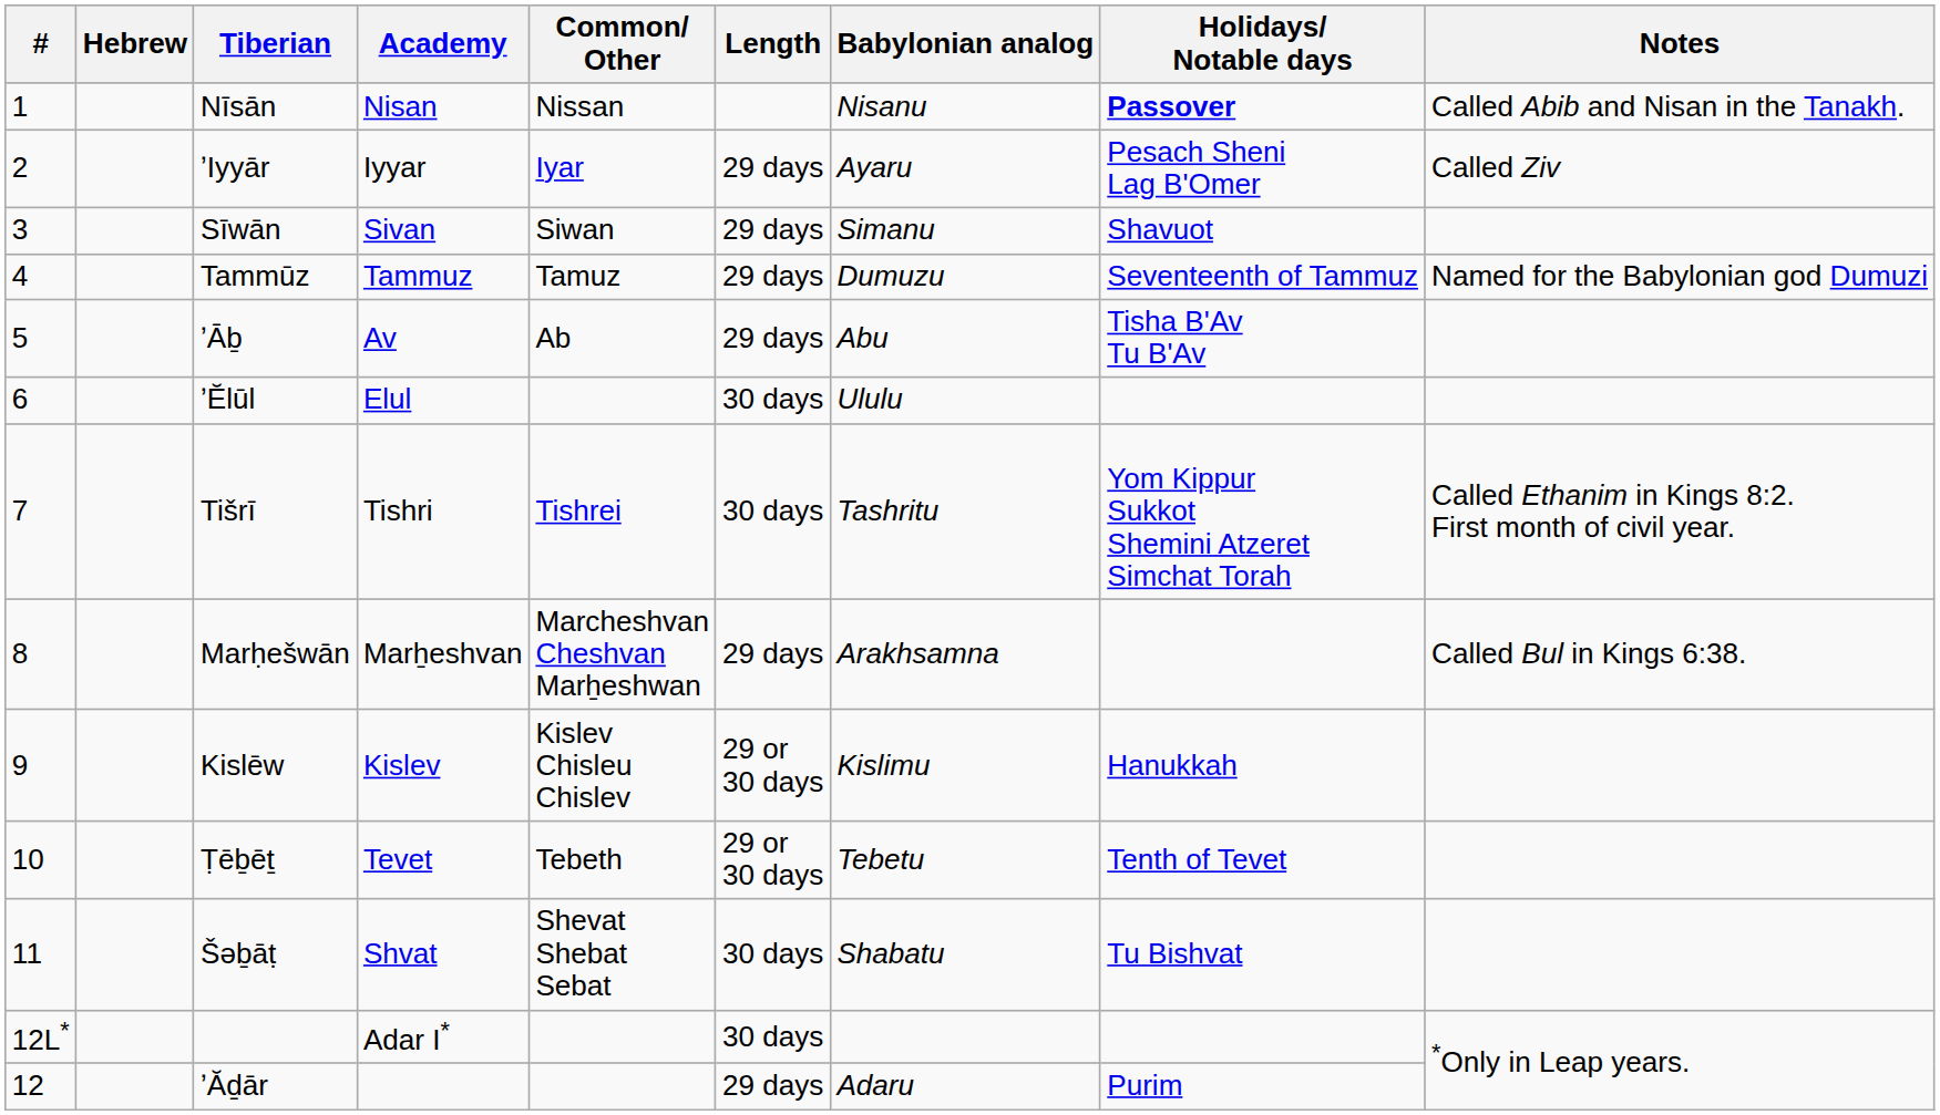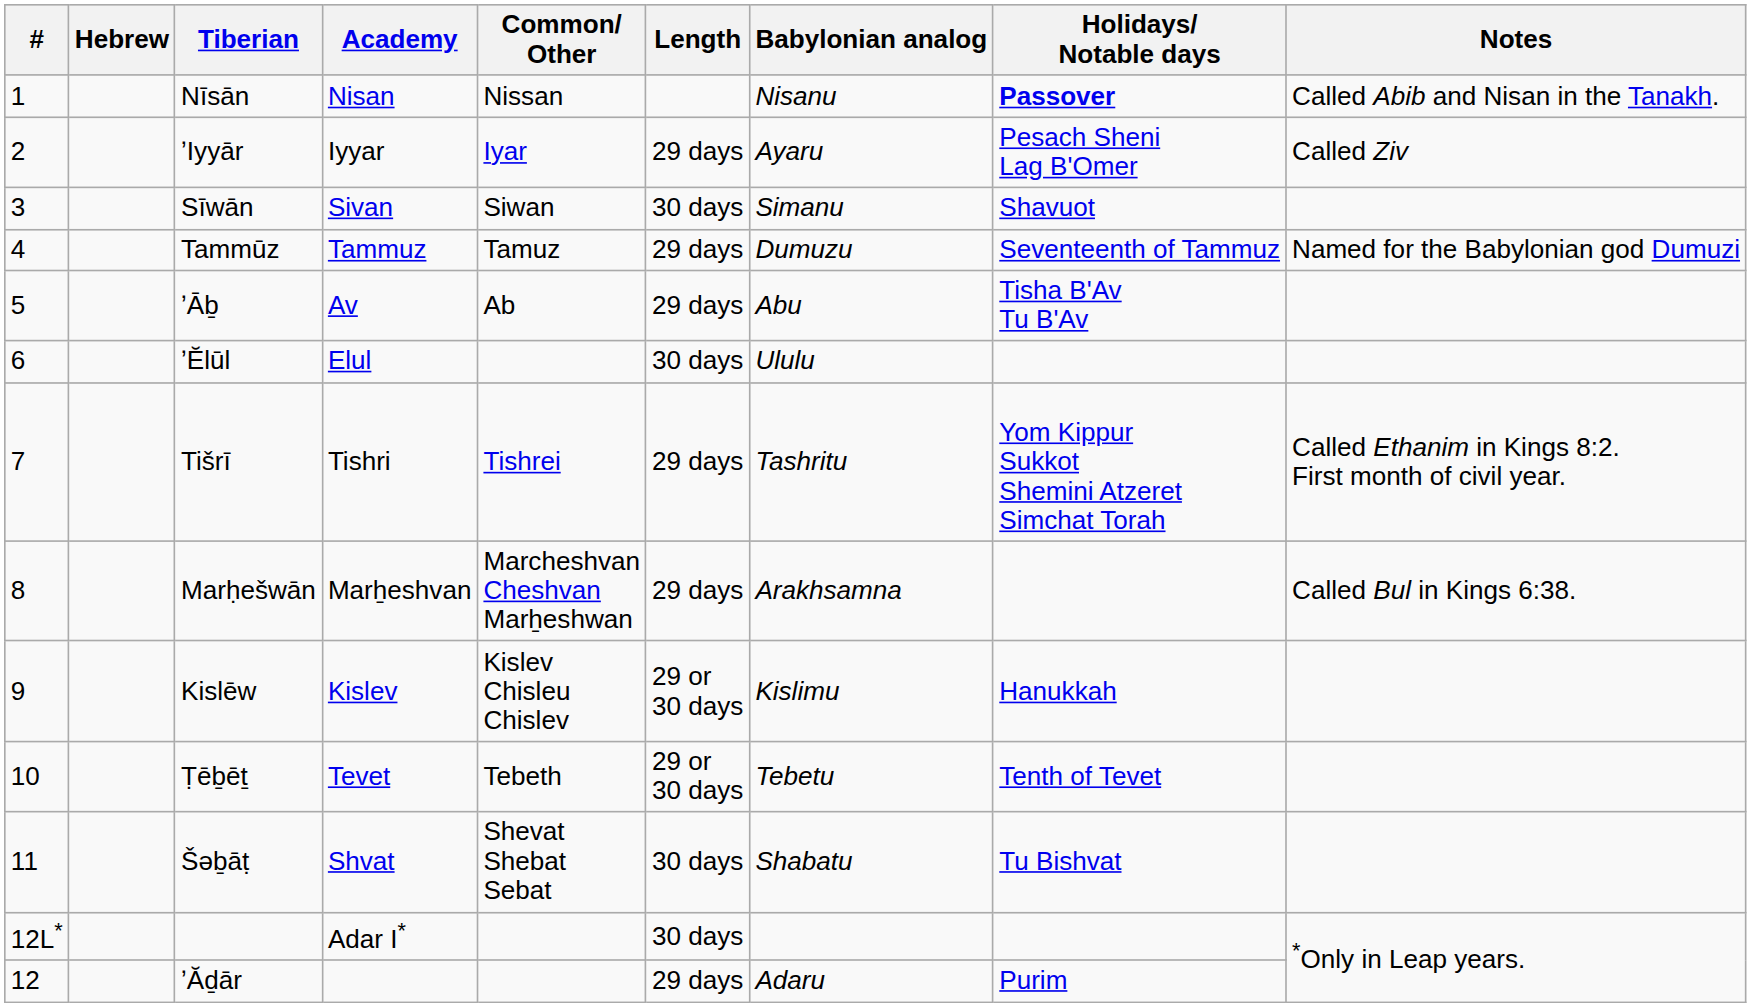Sīwān | Length: 29 days -> 30 days
Tišrī | Length: 30 days -> 29 days
